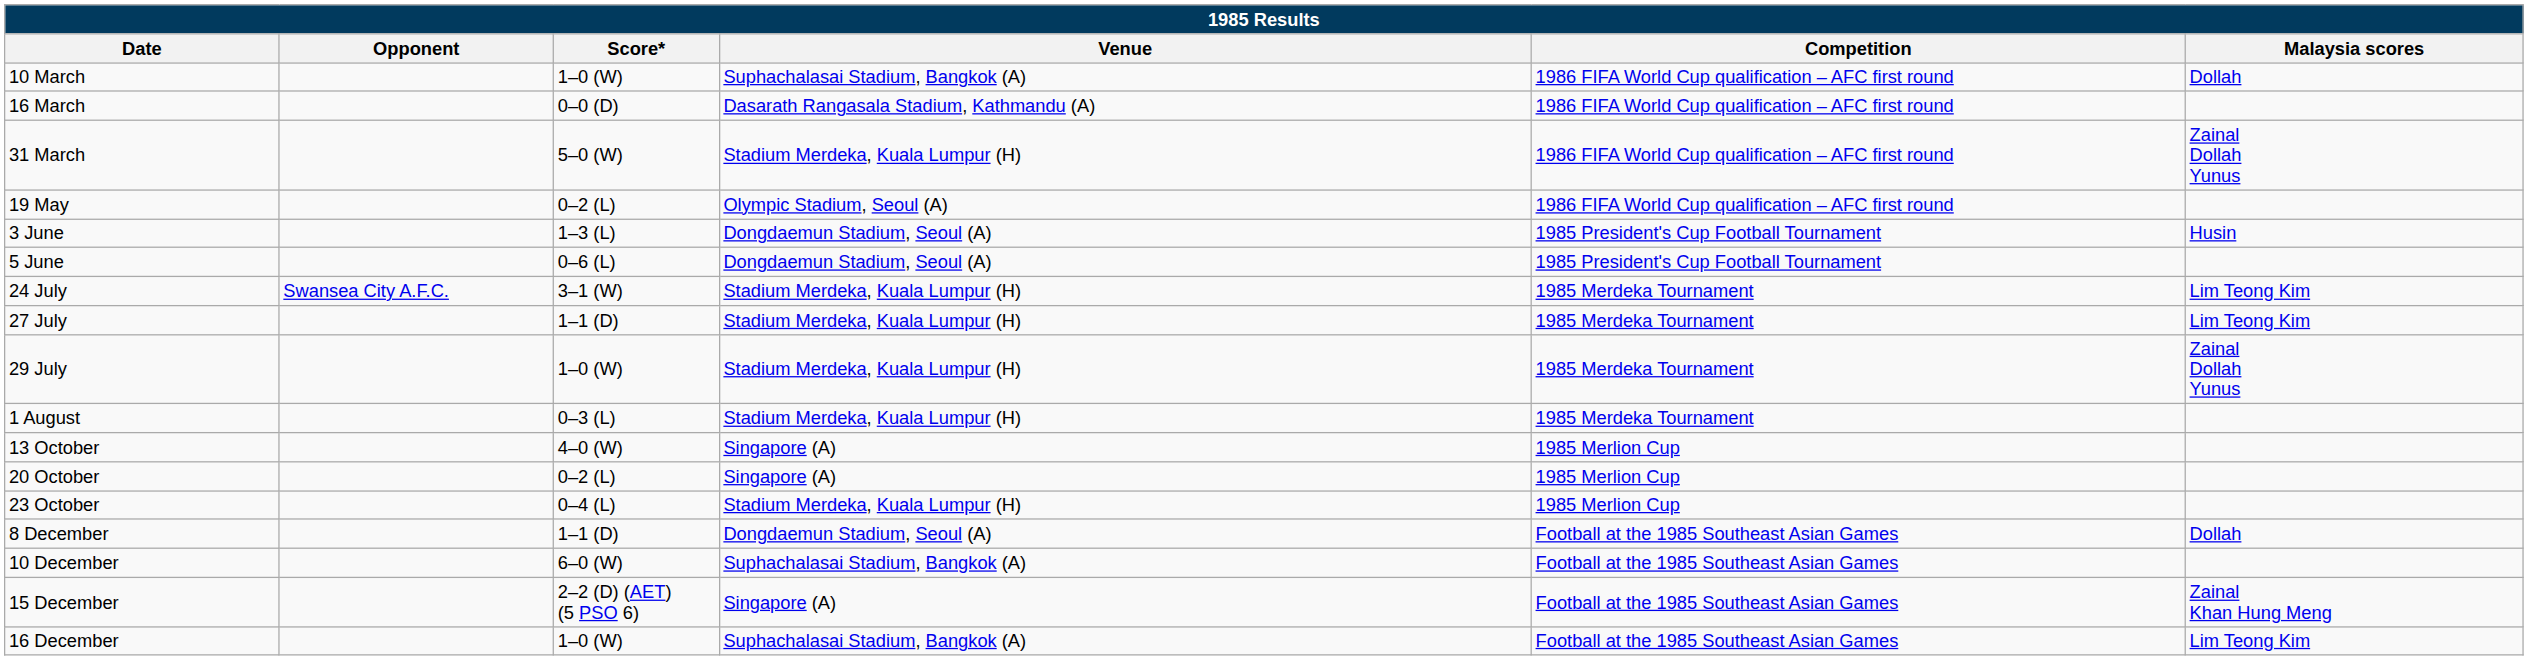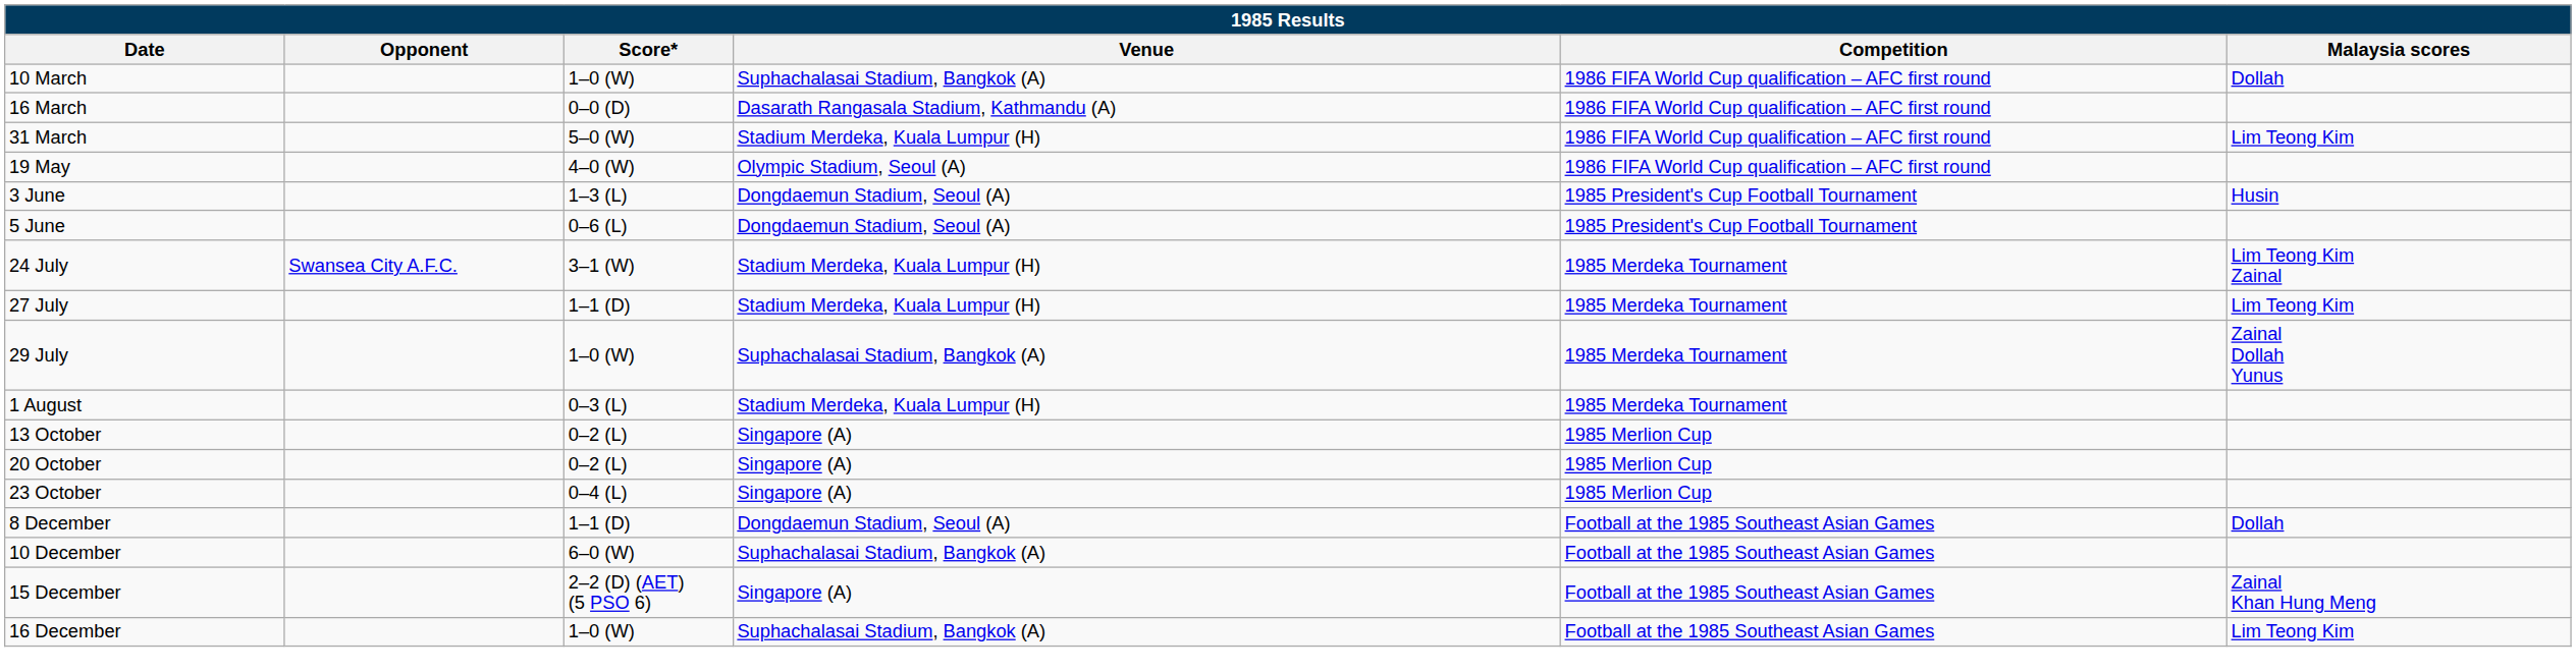31 March | Malaysia scores: Zainal Dollah Yunus -> Lim Teong Kim
19 May | Score*: 0–2 (L) -> 4–0 (W)
24 July | Malaysia scores: Lim Teong Kim -> Lim Teong Kim Zainal
29 July | Venue: Stadium Merdeka, Kuala Lumpur (H) -> Suphachalasai Stadium, Bangkok (A)
13 October | Score*: 4–0 (W) -> 0–2 (L)
23 October | Venue: Stadium Merdeka, Kuala Lumpur (H) -> Singapore (A)
